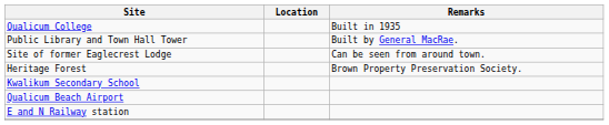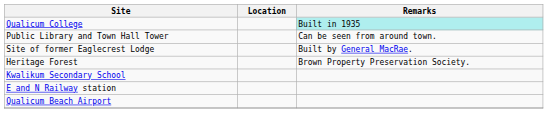Qualicum College | Remarks: no background -> paleturquoise background
Public Library and Town Hall Tower | Remarks: Built by General MacRae. -> Can be seen from around town.
Site of former Eaglecrest Lodge | Remarks: Can be seen from around town. -> Built by General MacRae.
rows swapped: Qualicum Beach Airport <-> E and N Railway station
